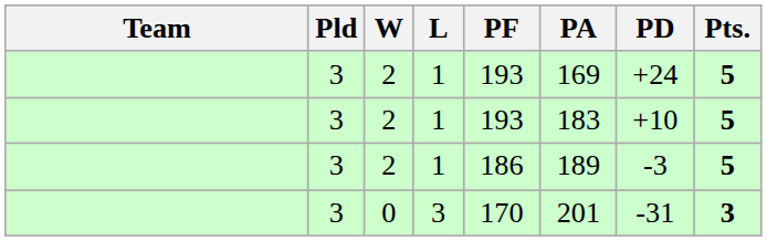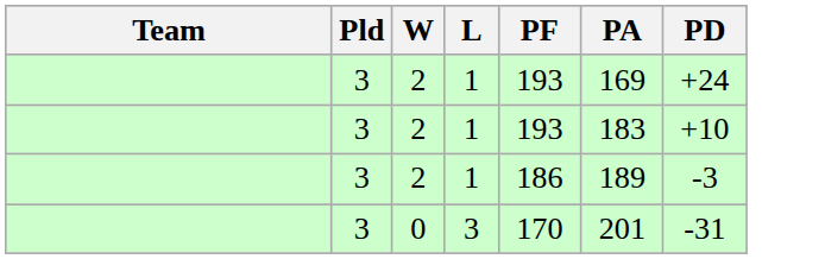- column: Pts. | 5 | 5 | 5 | 3
